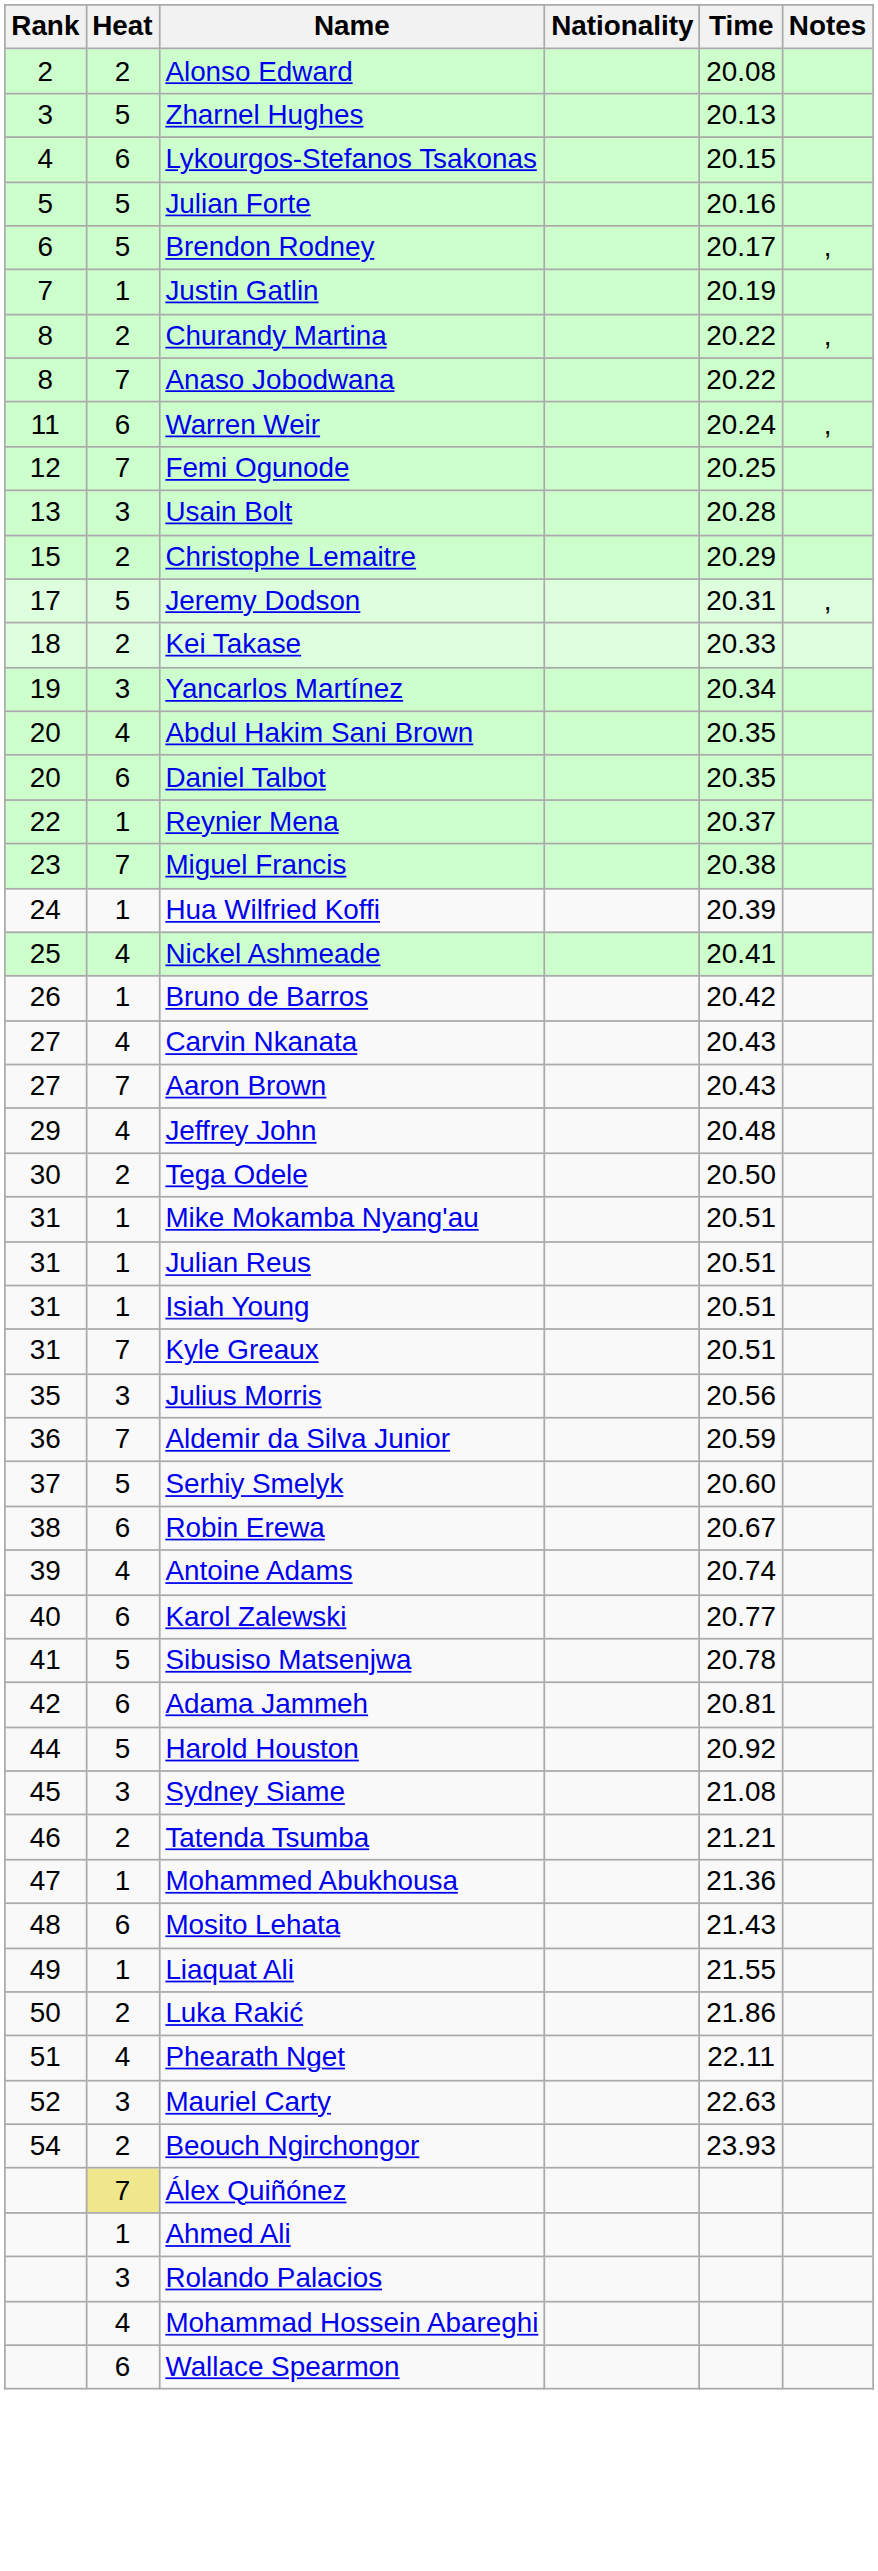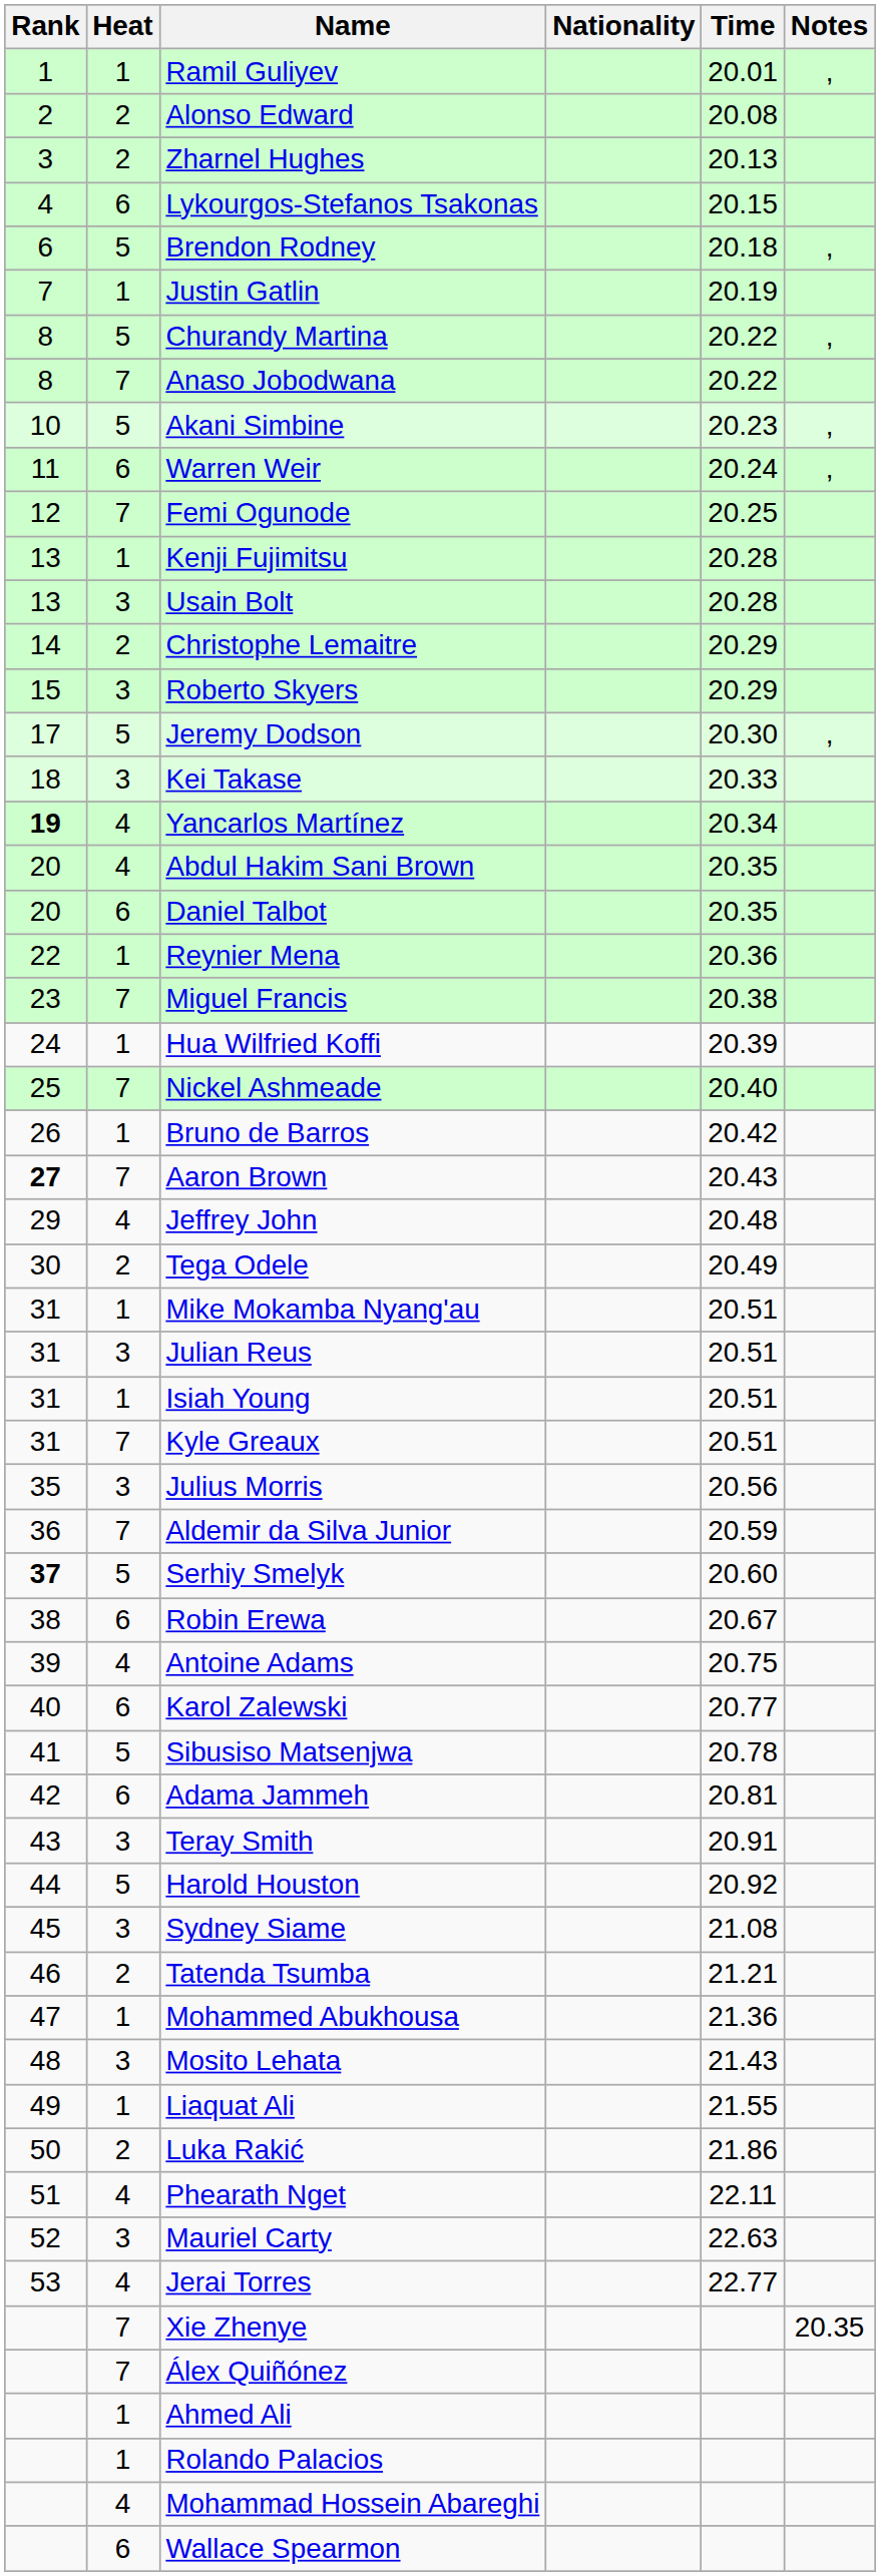+ row: 1 | 1 | Ramil Guliyev | 20.01 | ,
Zharnel Hughes | Heat: 5 -> 2
- row: 5 | 5 | Julian Forte | 20.16
Brendon Rodney | Time: 20.17 -> 20.18
Churandy Martina | Heat: 2 -> 5
+ row: 10 | 5 | Akani Simbine | 20.23 | ,
+ row: 13 | 1 | Kenji Fujimitsu | 20.28
Christophe Lemaitre | Rank: 15 -> 14
+ row: 15 | 3 | Roberto Skyers | 20.29
Jeremy Dodson | Time: 20.31 -> 20.30
Kei Takase | Heat: 2 -> 3
Yancarlos Martínez | Rank: normal -> bold
Yancarlos Martínez | Heat: 3 -> 4
Reynier Mena | Time: 20.37 -> 20.36
Nickel Ashmeade | Heat: 4 -> 7
Nickel Ashmeade | Time: 20.41 -> 20.40
- row: 27 | 4 | Carvin Nkanata | 20.43
Aaron Brown | Rank: normal -> bold
Tega Odele | Time: 20.50 -> 20.49
Julian Reus | Heat: 1 -> 3
Serhiy Smelyk | Rank: normal -> bold
Antoine Adams | Time: 20.74 -> 20.75
+ row: 43 | 3 | Teray Smith | 20.91
Mosito Lehata | Heat: 6 -> 3
+ row: 53 | 4 | Jerai Torres | 22.77
- row: 54 | 2 | Beouch Ngirchongor | 23.93
+ row: 7 | Xie Zhenye | 20.35
Álex Quiñónez | Heat: khaki background -> no background
Rolando Palacios | Heat: 3 -> 1
